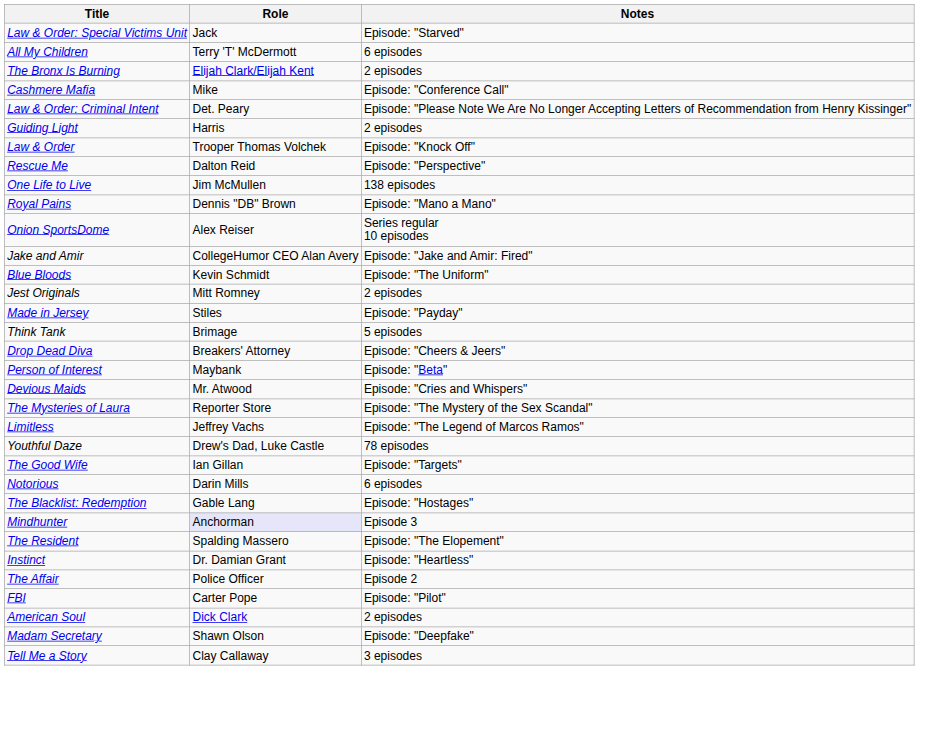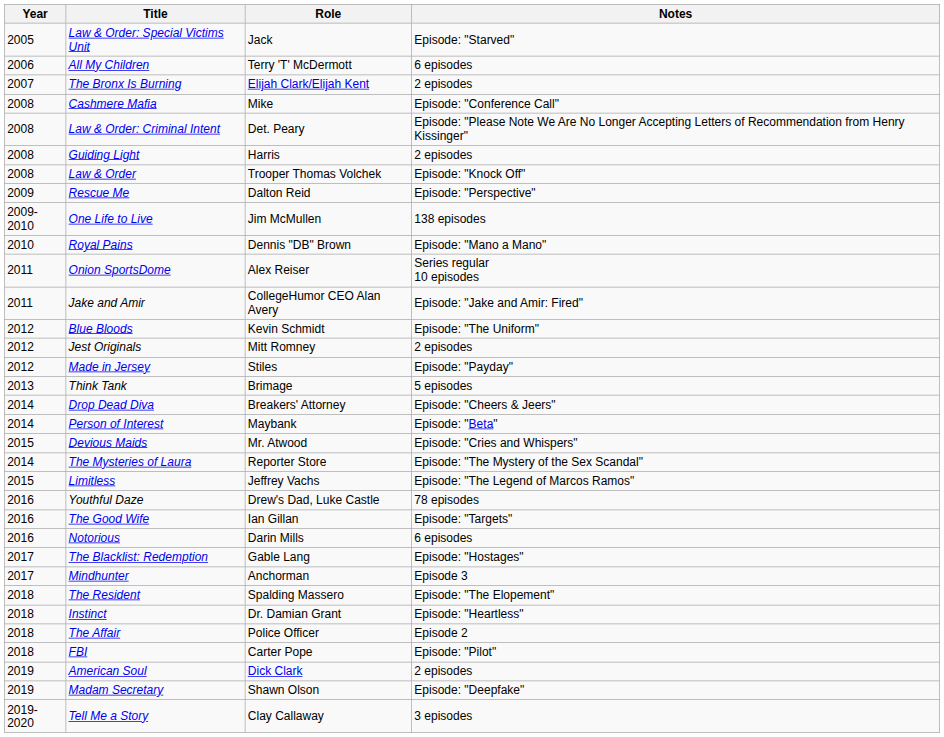+ column: Year | 2005 | 2006 | 2007 | 2008 | 2008 | 2008 | 2008 | 2009 | 2009-2010 | 2010 | 2011 | 2011 | 2012 | 2012 | 2012 | 2013 | 2014 | 2014 | 2015 | 2014 | 2015 | 2016 | 2016 | 2016 | 2017 | 2017 | 2018 | 2018 | 2018 | 2018 | 2019 | 2019 | 2019-2020
Mindhunter | Role: lavender background -> no background
